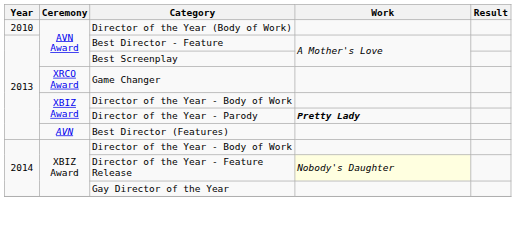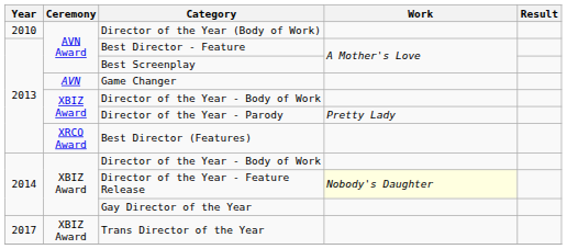Game Changer | Ceremony: XRCO Award -> AVN
Director of the Year - Parody | Work: bold -> normal
Best Director (Features) | Ceremony: AVN -> XRCO Award
+ row: 2017 | XBIZ Award | Trans Director of the Year
